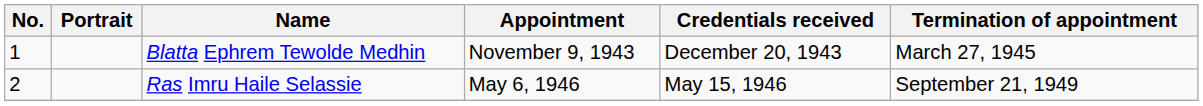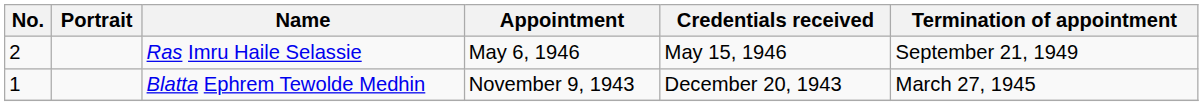rows swapped: Blatta Ephrem Tewolde Medhin <-> Ras Imru Haile Selassie
